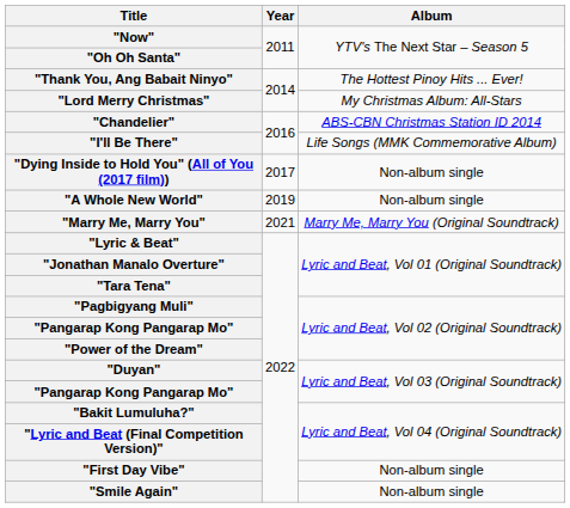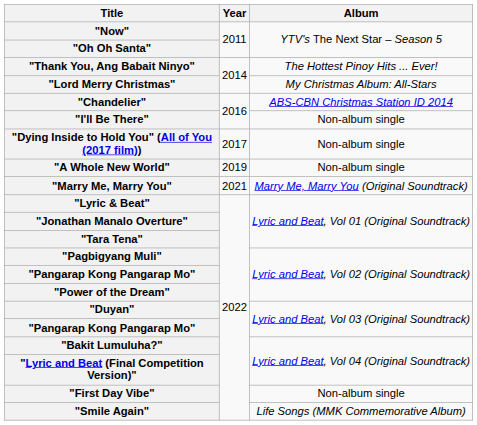"I'll Be There" | Album: Life Songs (MMK Commemorative Album) -> Non-album single
"Smile Again" | Album: Non-album single -> Life Songs (MMK Commemorative Album)
